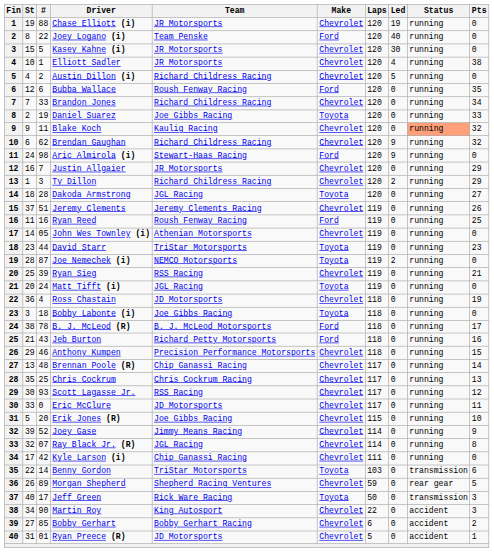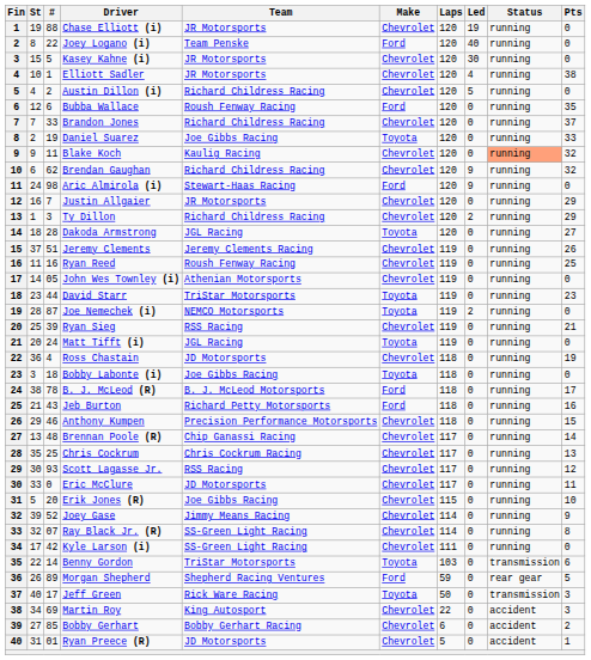Brandon Jones | Pts: 34 -> 37
Ryan Reed | Make: Ford -> Chevrolet
Ray Black Jr. (R) | Team: JGL Racing -> SS-Green Light Racing
Kyle Larson (i) | Team: Chip Ganassi Racing -> SS-Green Light Racing
Morgan Shepherd | Make: Chevrolet -> Ford
Martin Roy | #: 90 -> 69
